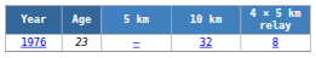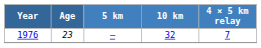1976 | 4 × 5 km relay: 8 -> 7
